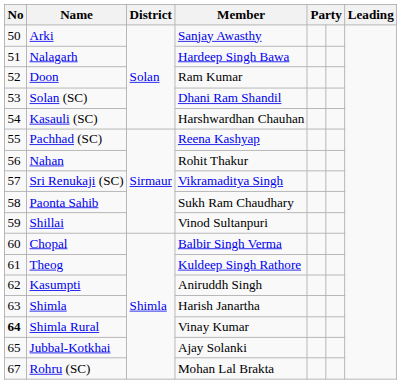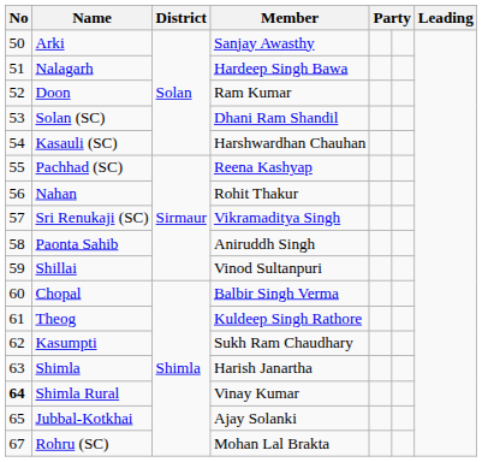Paonta Sahib | Member: Sukh Ram Chaudhary -> Aniruddh Singh
Kasumpti | Member: Aniruddh Singh -> Sukh Ram Chaudhary
